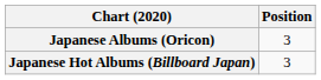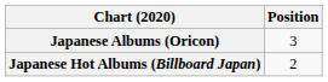Japanese Hot Albums (Billboard Japan) | Position: 3 -> 2
